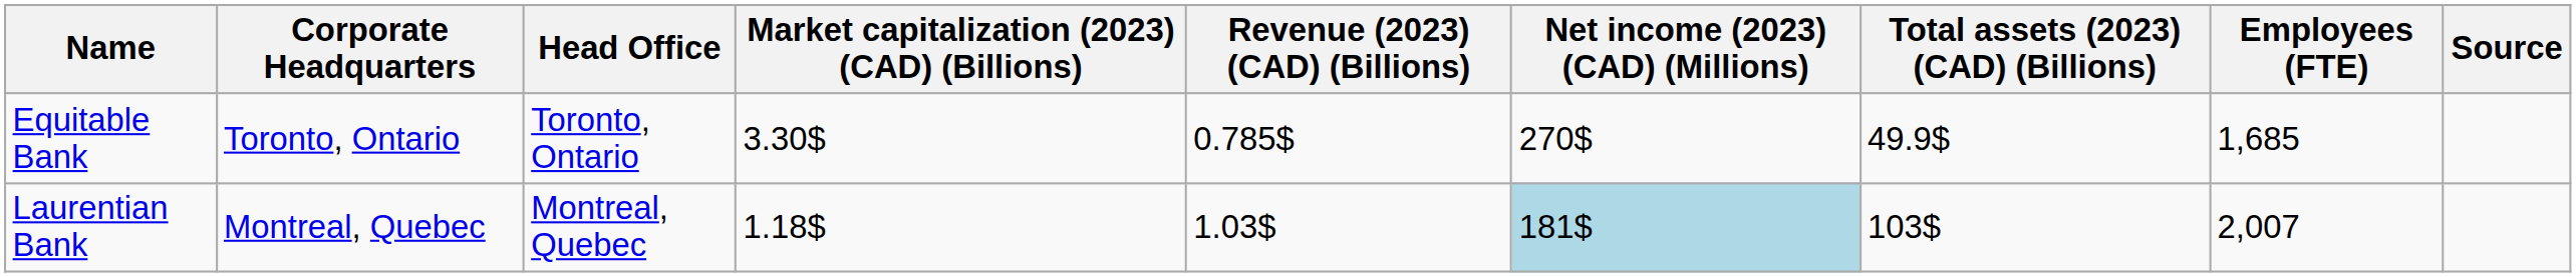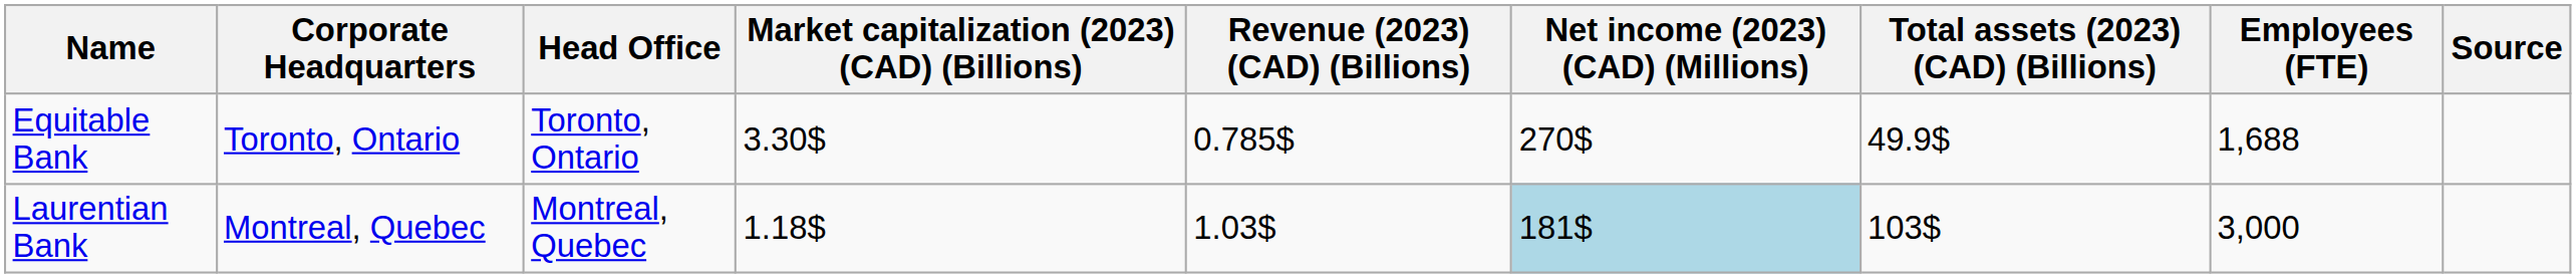Equitable Bank | Employees (FTE): 1,685 -> 1,688
Laurentian Bank | Employees (FTE): 2,007 -> 3,000
